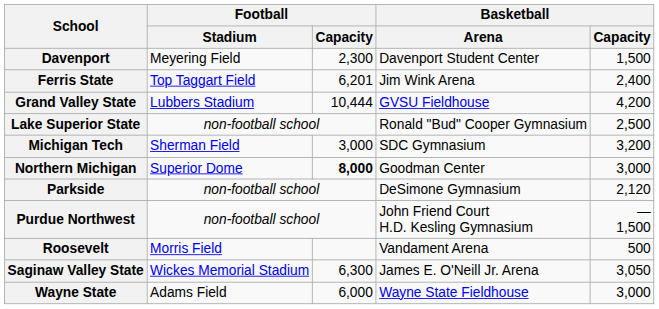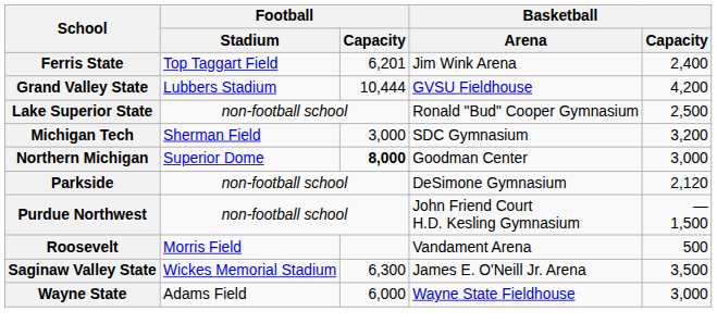- row: Davenport | Meyering Field | 2,300 | Davenport Student Center | 1,500
Saginaw Valley State | Basketball / Capacity: 3,050 -> 3,500
